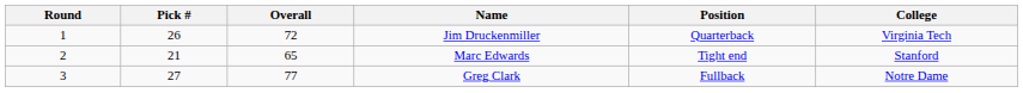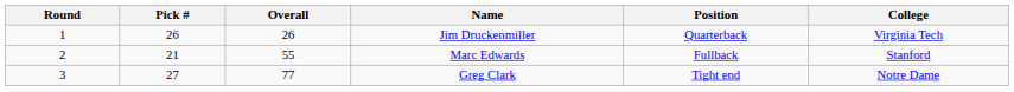Jim Druckenmiller | Overall: 72 -> 26
Marc Edwards | Overall: 65 -> 55
Marc Edwards | Position: Tight end -> Fullback
Greg Clark | Position: Fullback -> Tight end
